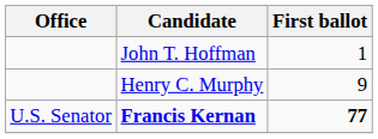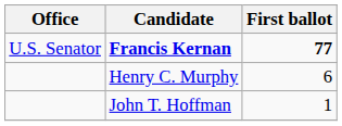rows swapped: Francis Kernan <-> John T. Hoffman
Henry C. Murphy | First ballot: 9 -> 6
